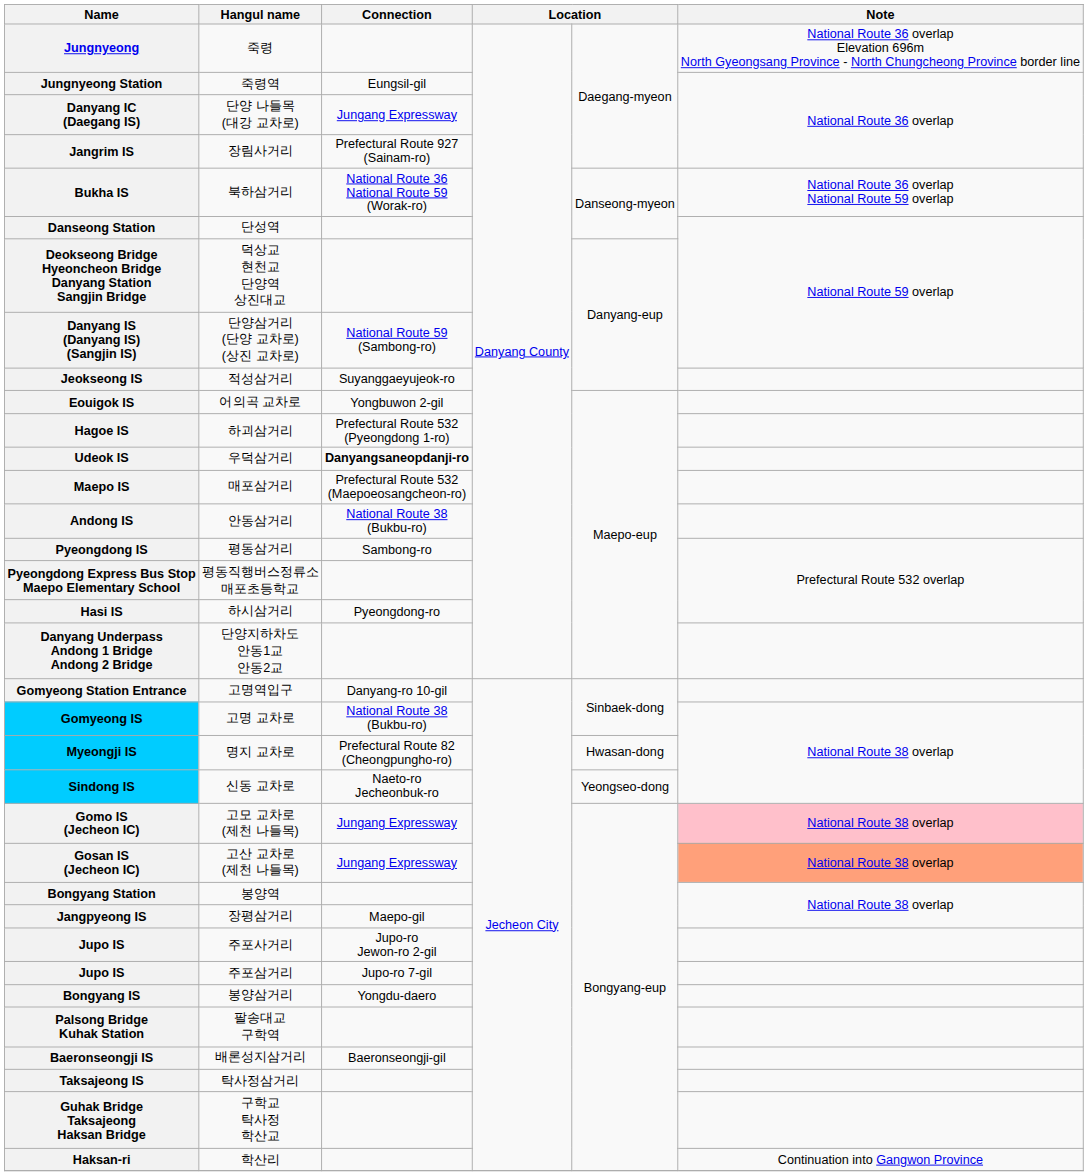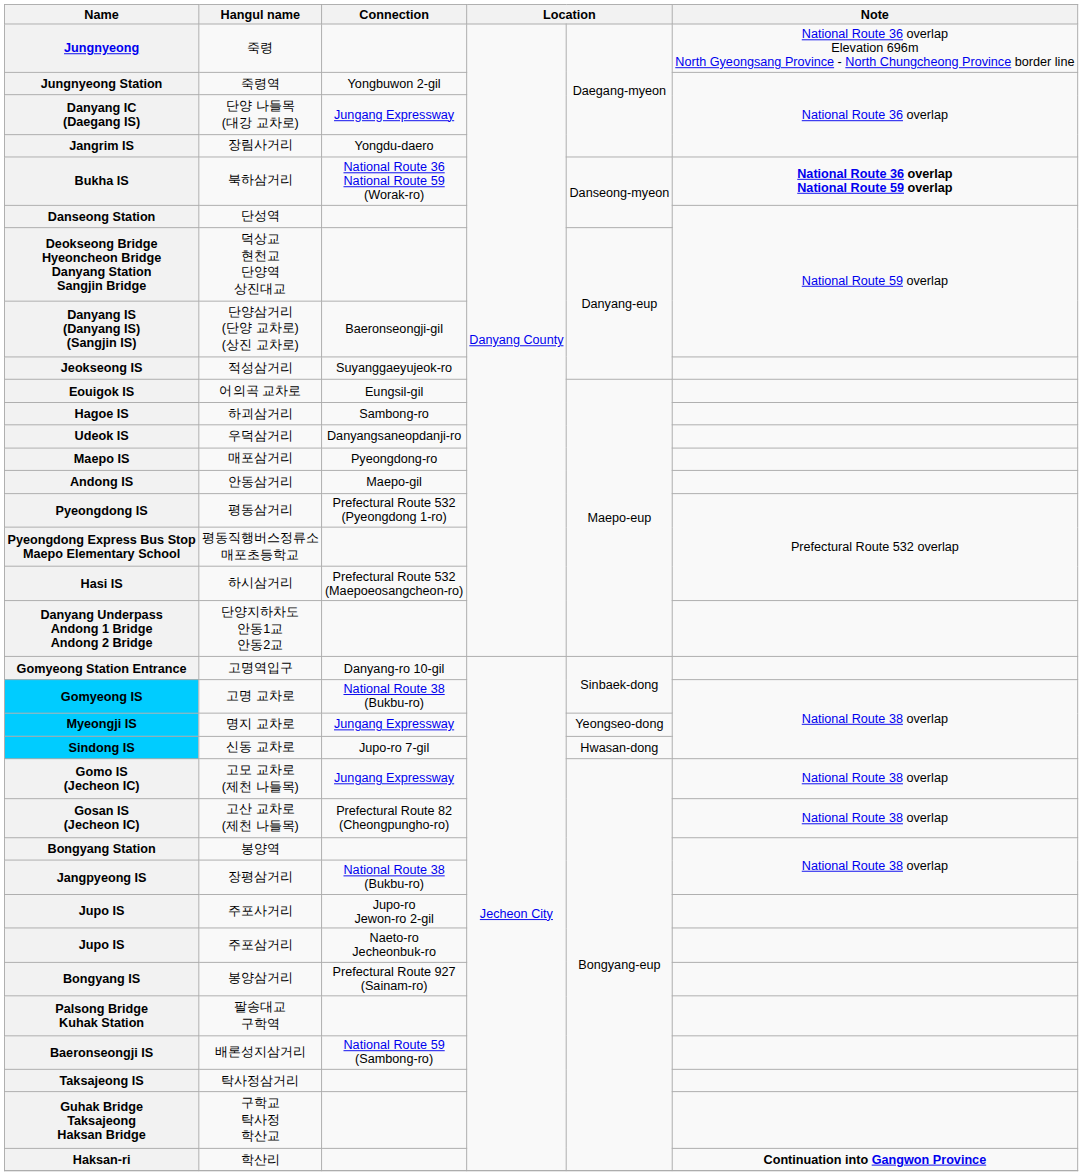죽령역 | Connection: Eungsil-gil -> Yongbuwon 2-gil
장림사거리 | Connection: Prefectural Route 927 (Sainam-ro) -> Yongdu-daero
북하삼거리 | Note: normal -> bold
단양삼거리 (단양 교차로) (상진 교차로) | Connection: National Route 59 (Sambong-ro) -> Baeronseongji-gil
어의곡 교차로 | Connection: Yongbuwon 2-gil -> Eungsil-gil
하괴삼거리 | Connection: Prefectural Route 532 (Pyeongdong 1-ro) -> Sambong-ro
우덕삼거리 | Connection: bold -> normal
매포삼거리 | Connection: Prefectural Route 532 (Maepoeosangcheon-ro) -> Pyeongdong-ro
안동삼거리 | Connection: National Route 38 (Bukbu-ro) -> Maepo-gil
평동삼거리 | Connection: Sambong-ro -> Prefectural Route 532 (Pyeongdong 1-ro)
하시삼거리 | Connection: Pyeongdong-ro -> Prefectural Route 532 (Maepoeosangcheon-ro)
명지 교차로 | Connection: Prefectural Route 82 (Cheongpungho-ro) -> Jungang Expressway
명지 교차로 | column 5: Hwasan-dong -> Yeongseo-dong
신동 교차로 | Connection: Naeto-ro Jecheonbuk-ro -> Jupo-ro 7-gil
신동 교차로 | column 5: Yeongseo-dong -> Hwasan-dong
고모 교차로 (제천 나들목) | Note: pink background -> no background
고산 교차로 (제천 나들목) | Connection: Jungang Expressway -> Prefectural Route 82 (Cheongpungho-ro)
고산 교차로 (제천 나들목) | Note: lightsalmon background -> no background
장평삼거리 | Connection: Maepo-gil -> National Route 38 (Bukbu-ro)
주포삼거리 | Connection: Jupo-ro 7-gil -> Naeto-ro Jecheonbuk-ro
봉양삼거리 | Connection: Yongdu-daero -> Prefectural Route 927 (Sainam-ro)
배론성지삼거리 | Connection: Baeronseongji-gil -> National Route 59 (Sambong-ro)
학산리 | Note: normal -> bold
